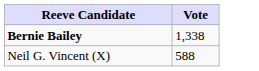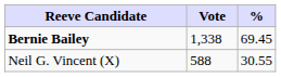+ column: % | 69.45 | 30.55
